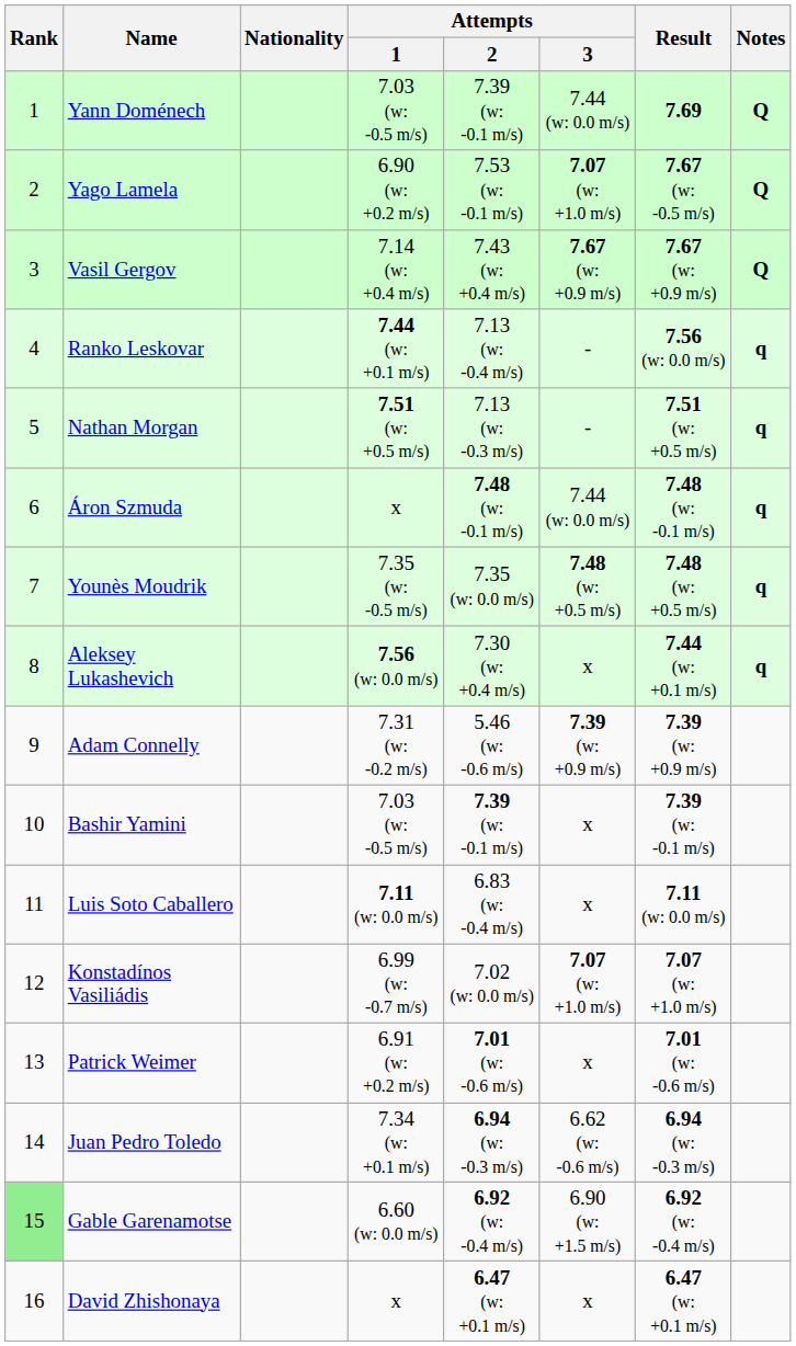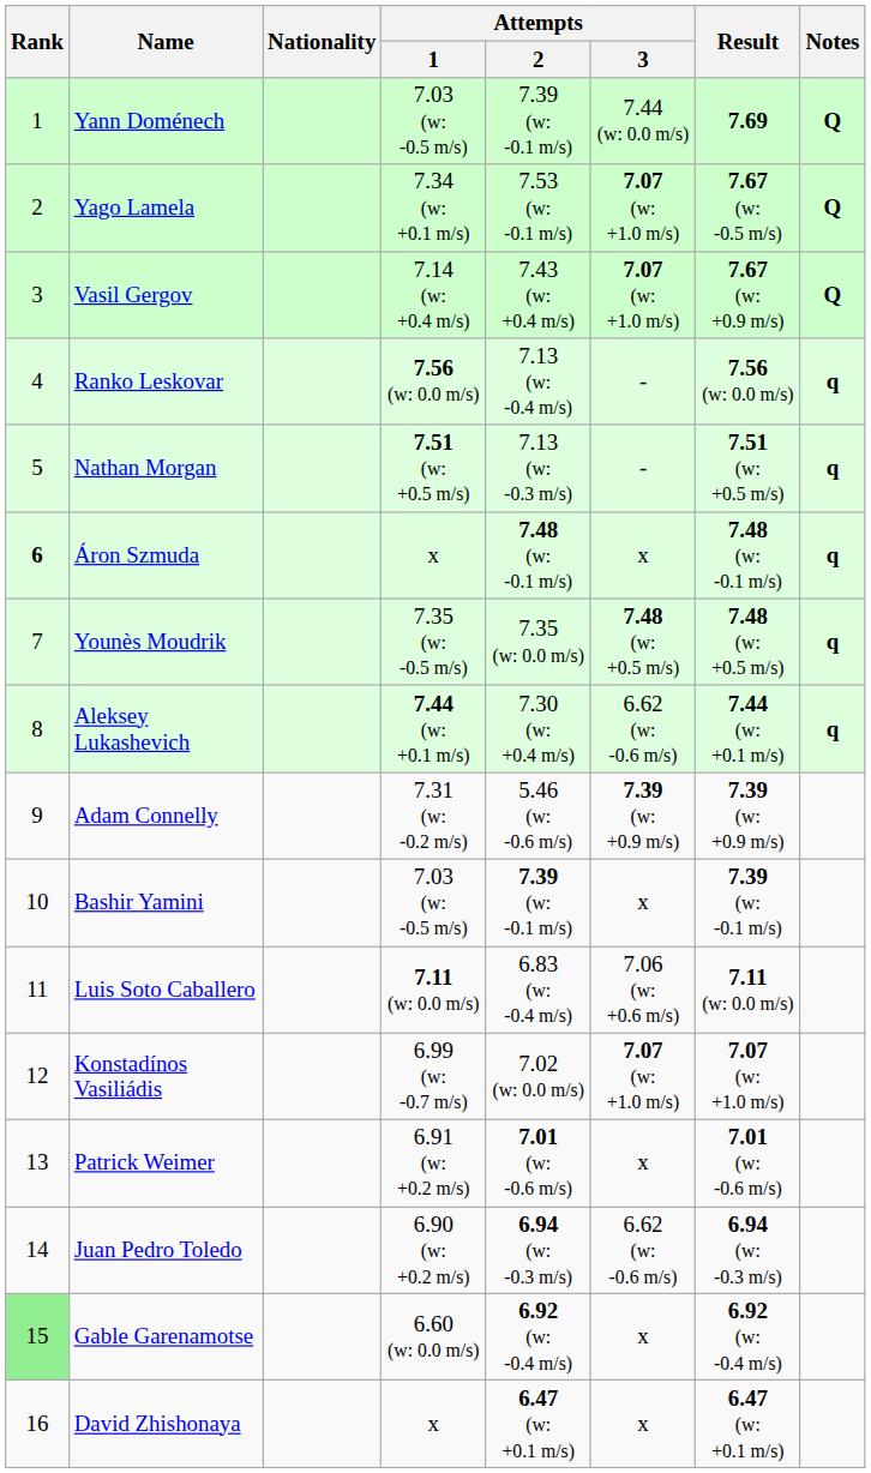Yago Lamela | Attempts / 1: 6.90 (w: +0.2 m/s) -> 7.34 (w: +0.1 m/s)
Vasil Gergov | Attempts / 3: 7.67 (w: +0.9 m/s) -> 7.07 (w: +1.0 m/s)
Ranko Leskovar | Attempts / 1: 7.44 (w: +0.1 m/s) -> 7.56 (w: 0.0 m/s)
Áron Szmuda | Rank: normal -> bold
Áron Szmuda | Attempts / 3: 7.44 (w: 0.0 m/s) -> x
Aleksey Lukashevich | Attempts / 1: 7.56 (w: 0.0 m/s) -> 7.44 (w: +0.1 m/s)
Aleksey Lukashevich | Attempts / 3: x -> 6.62 (w: -0.6 m/s)
Luis Soto Caballero | Attempts / 3: x -> 7.06 (w: +0.6 m/s)
Juan Pedro Toledo | Attempts / 1: 7.34 (w: +0.1 m/s) -> 6.90 (w: +0.2 m/s)
Gable Garenamotse | Attempts / 3: 6.90 (w: +1.5 m/s) -> x
